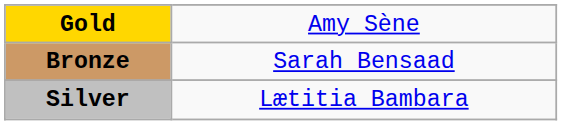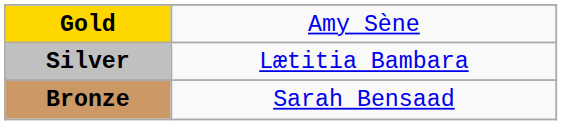rows swapped: Silver <-> Bronze
